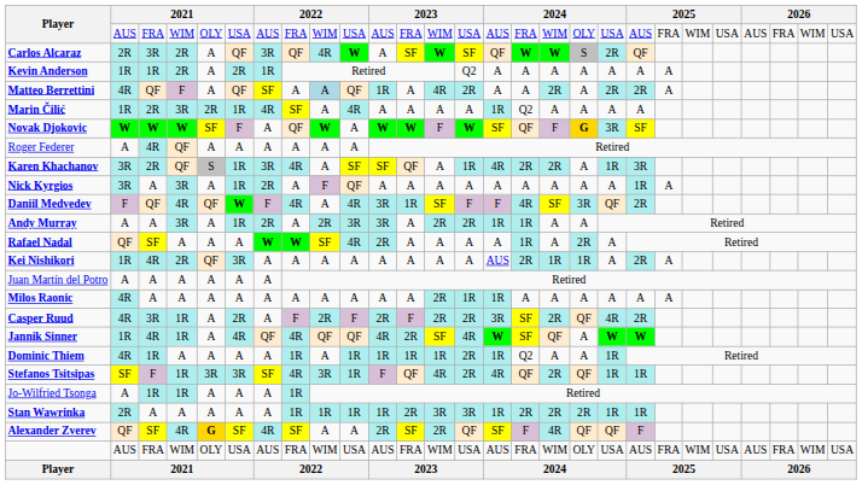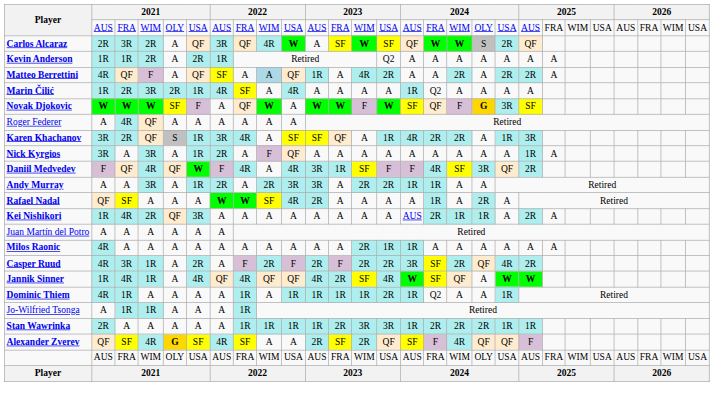- row: Stefanos Tsitsipas | SF | F | 1R | 3R | 3R | SF | 4R | 3R | 1R | F | QF | 4R | 2R | 4R | QF | 2R | QF | 1R | 1R
